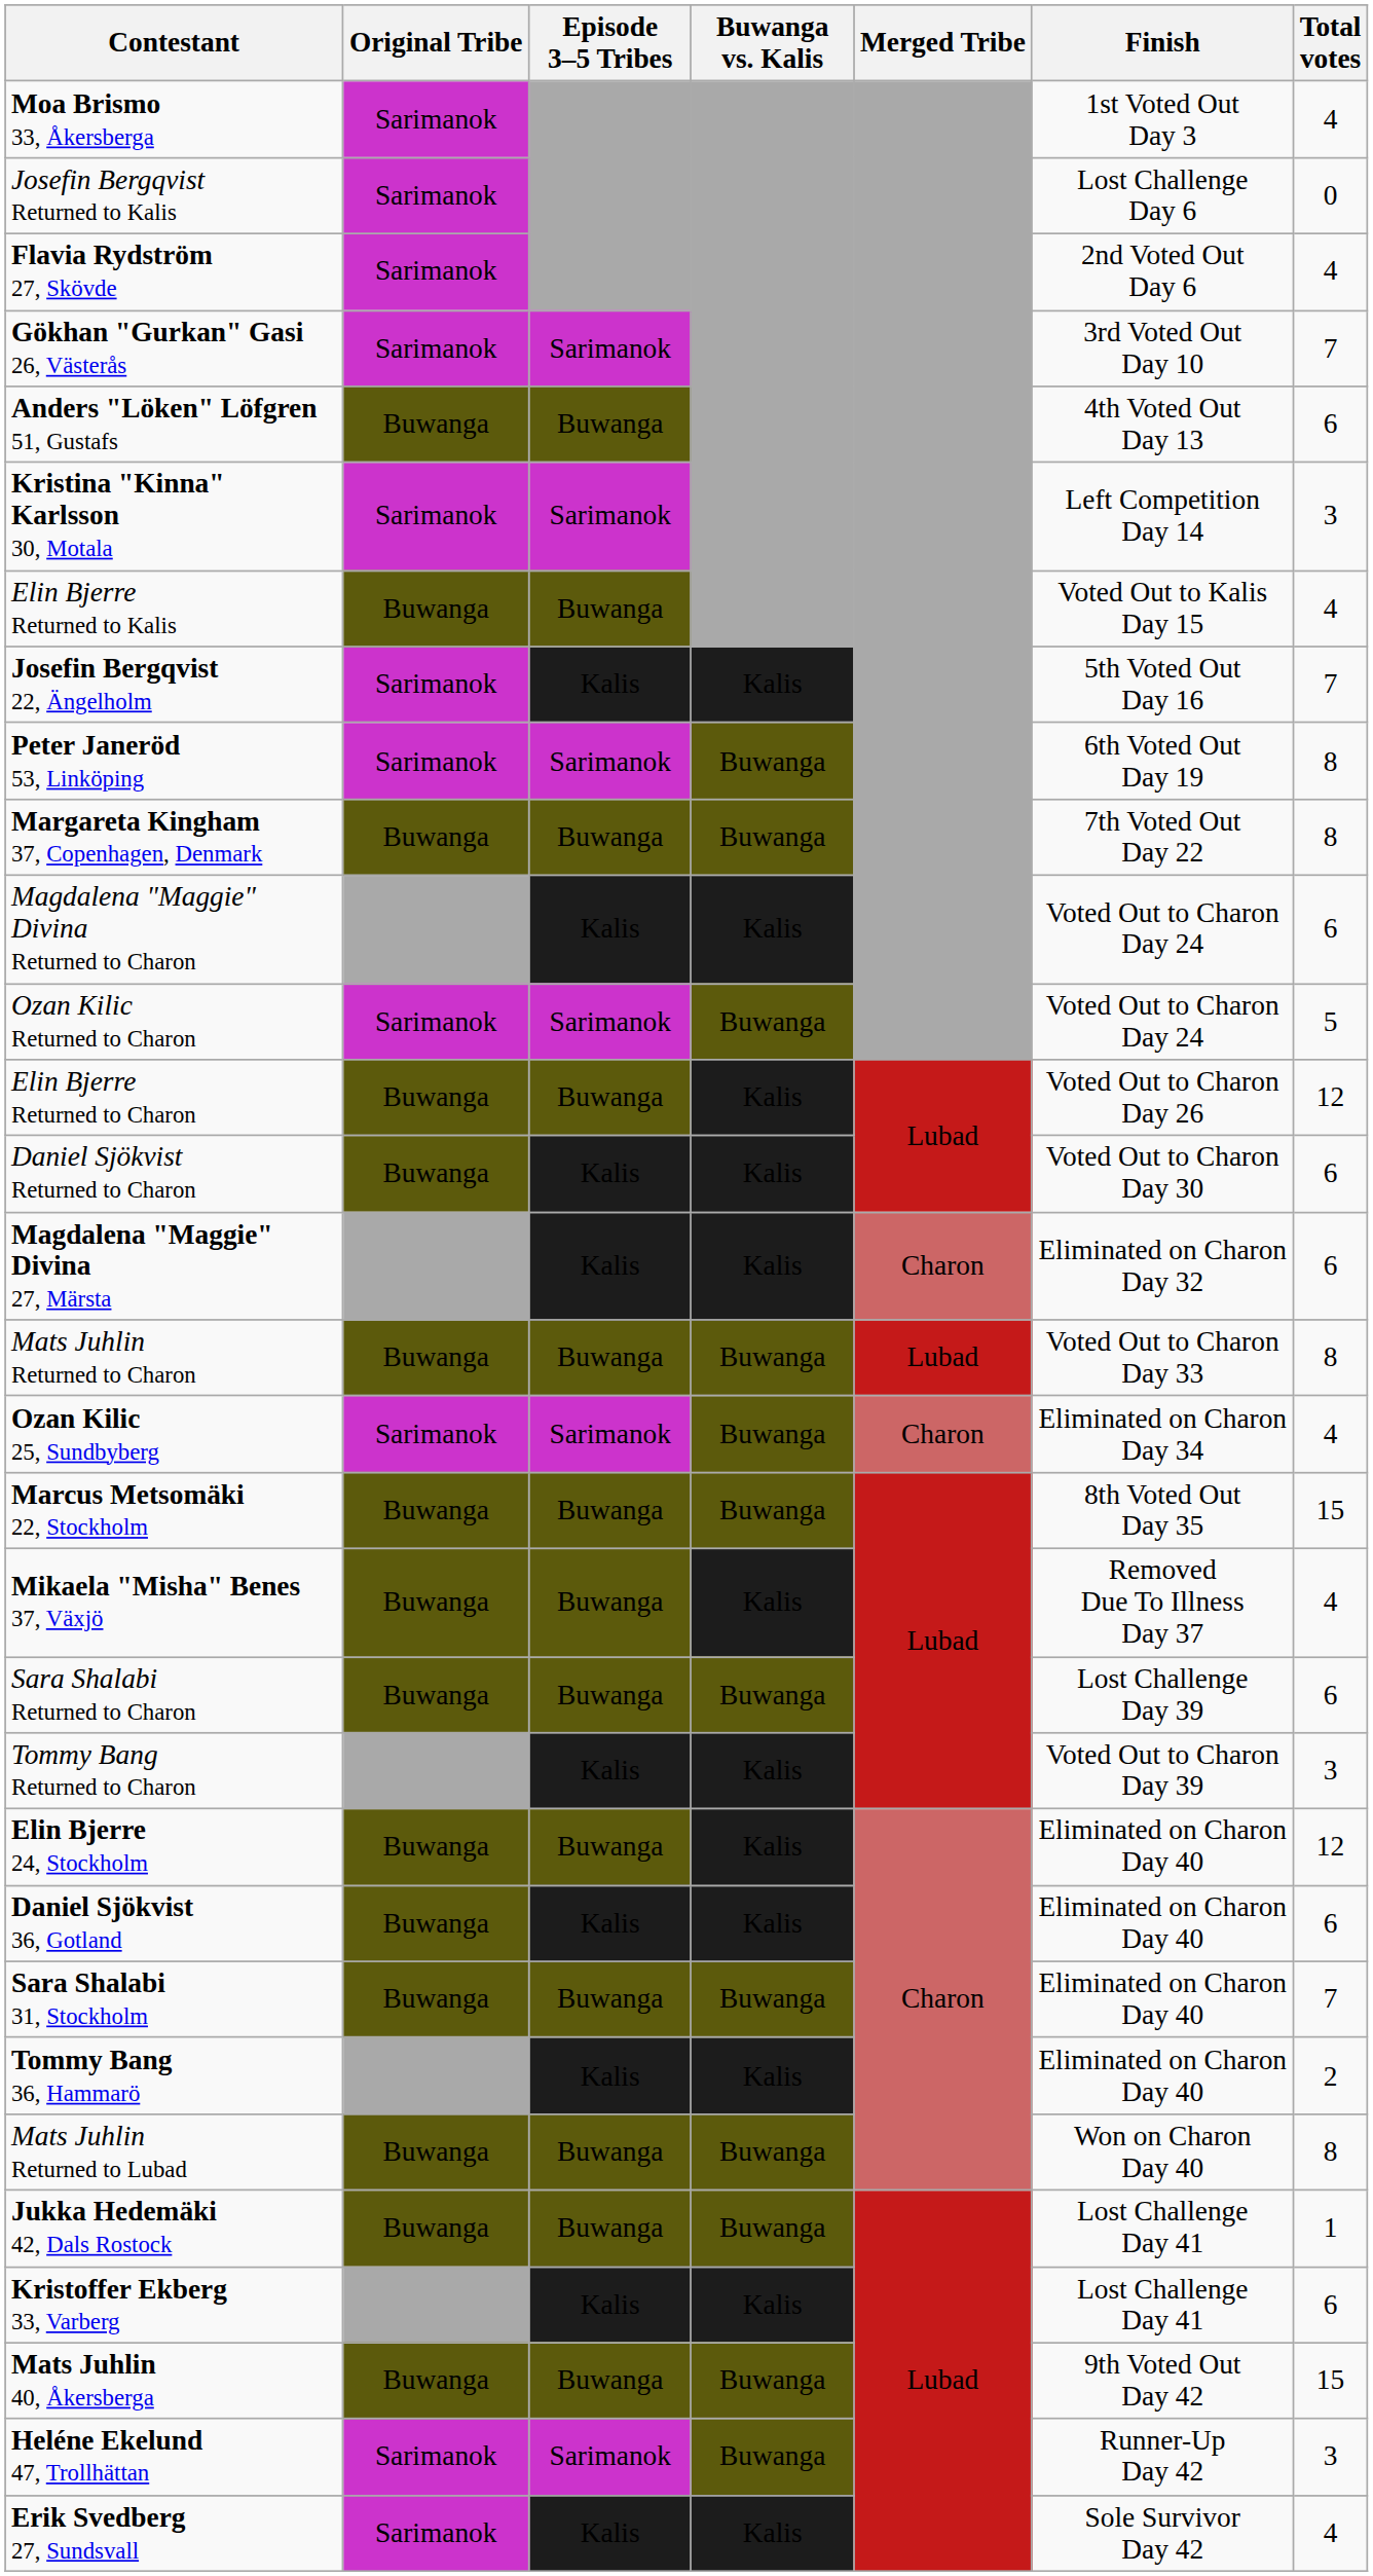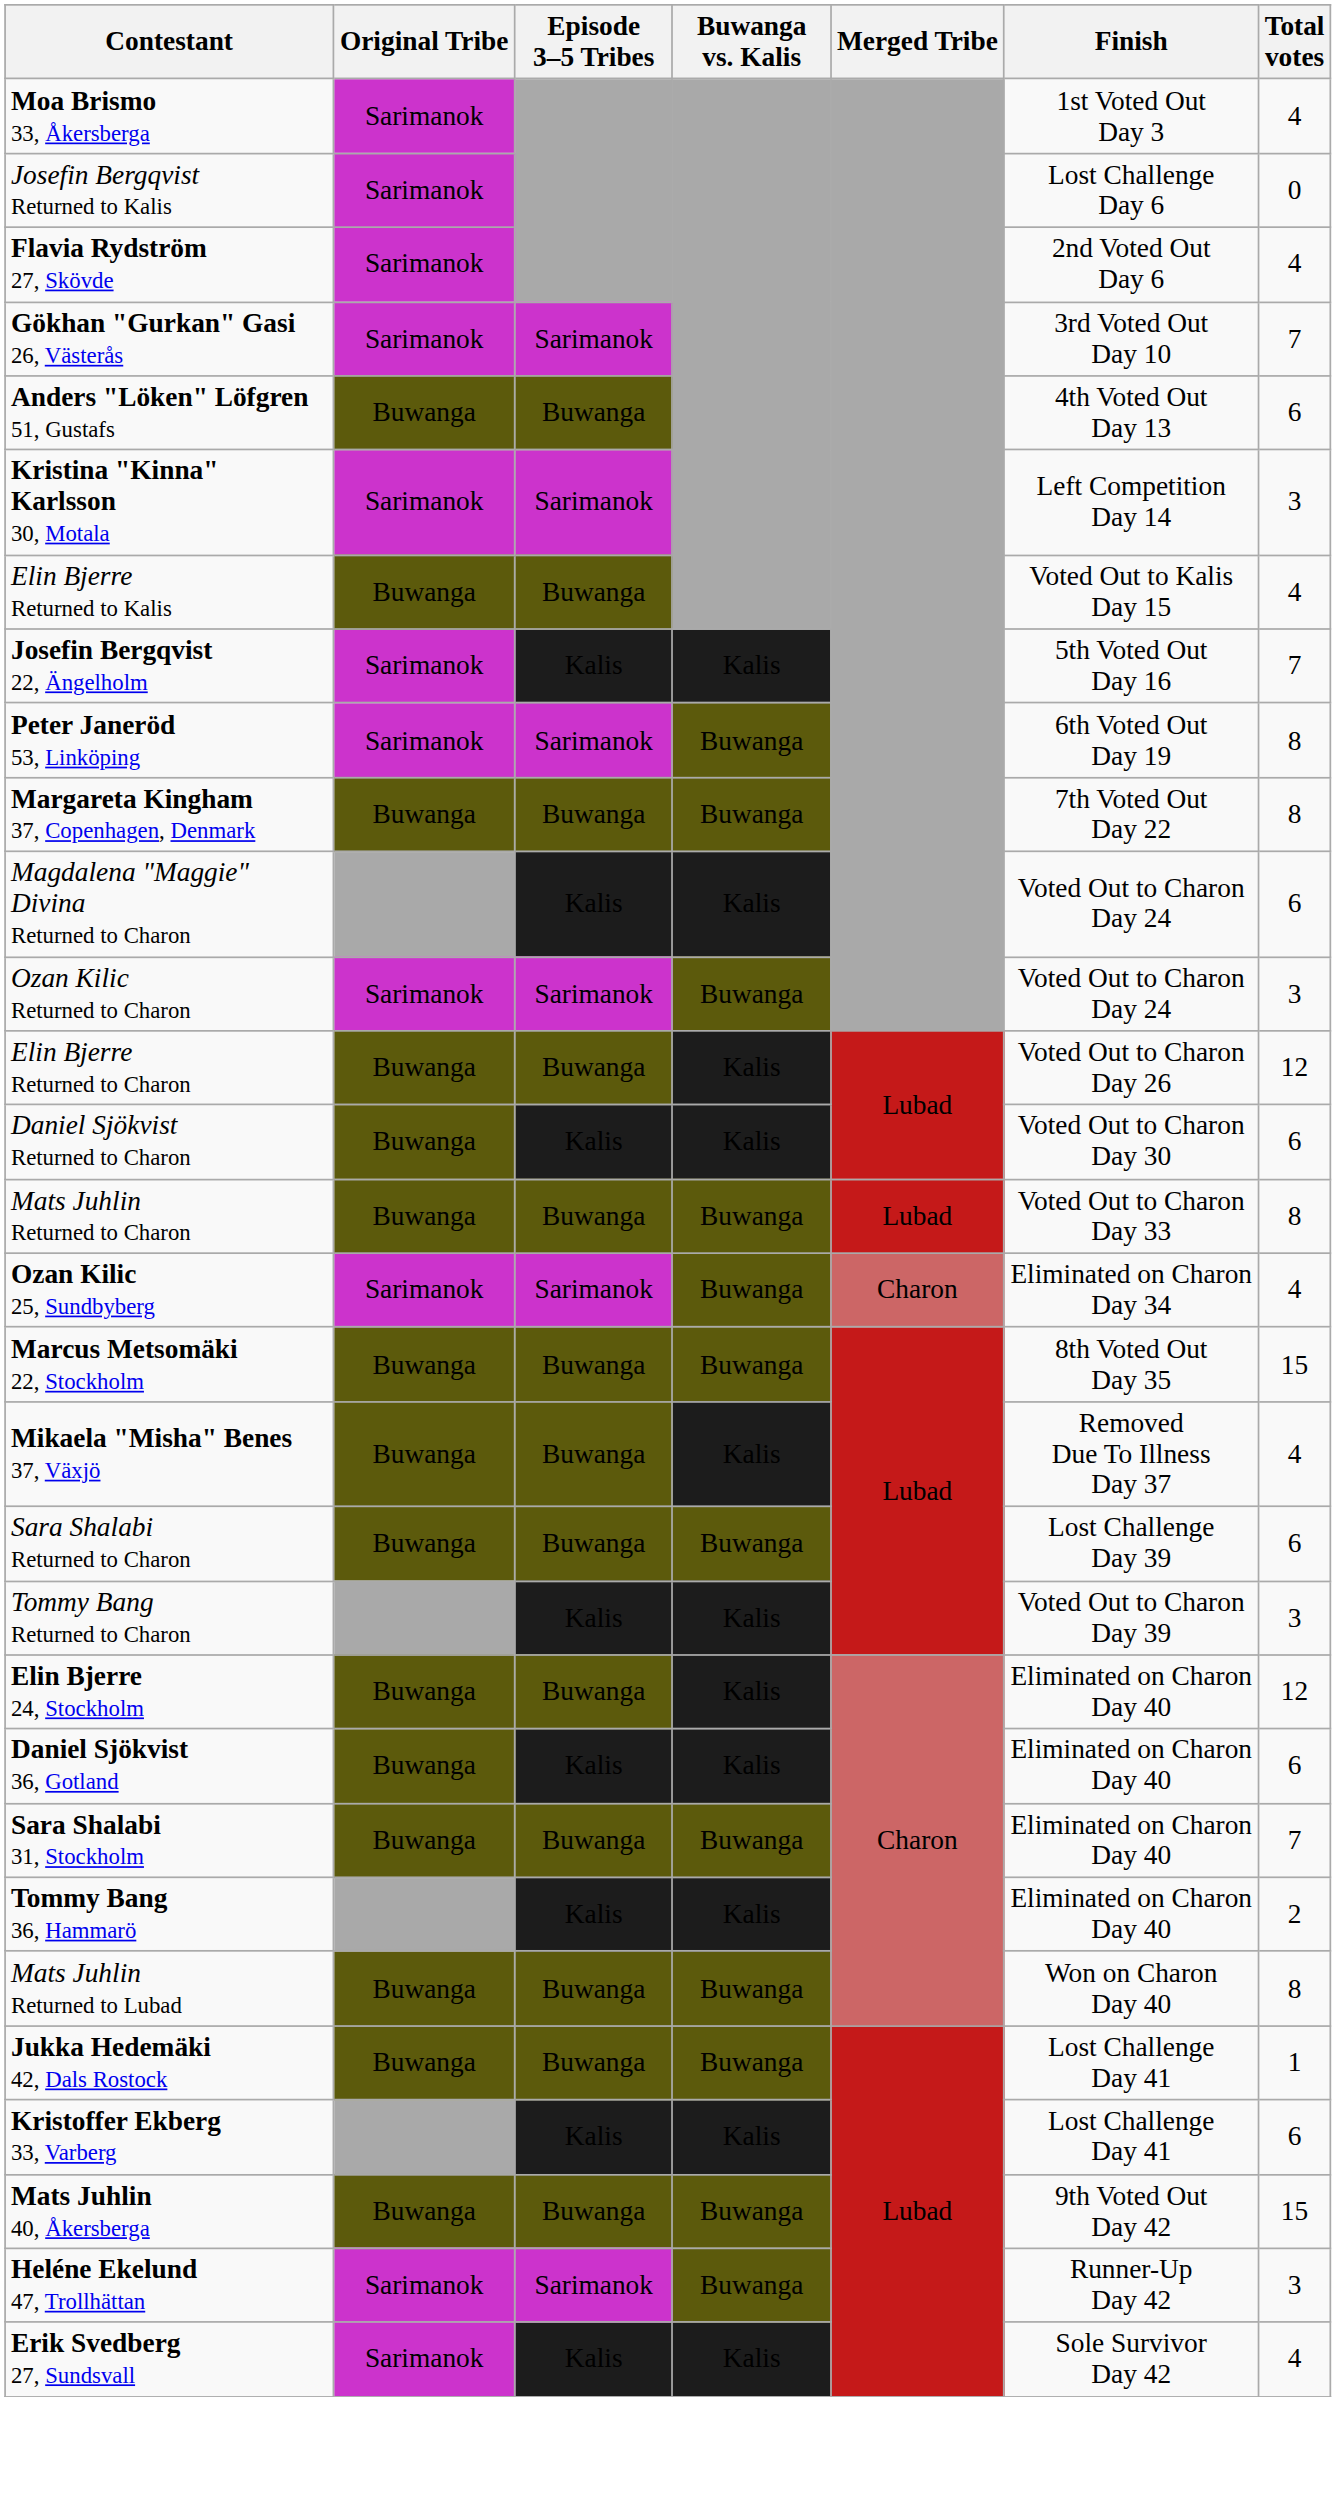Ozan Kilic Returned to Charon | Total votes: 5 -> 3
- row: Magdalena "Maggie" Divina 27, Märsta | Kalis | Kalis | Charon | Eliminated on Charon Day 32 | 6
